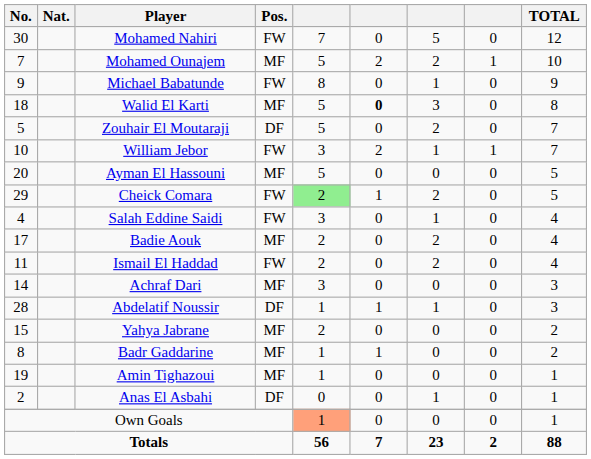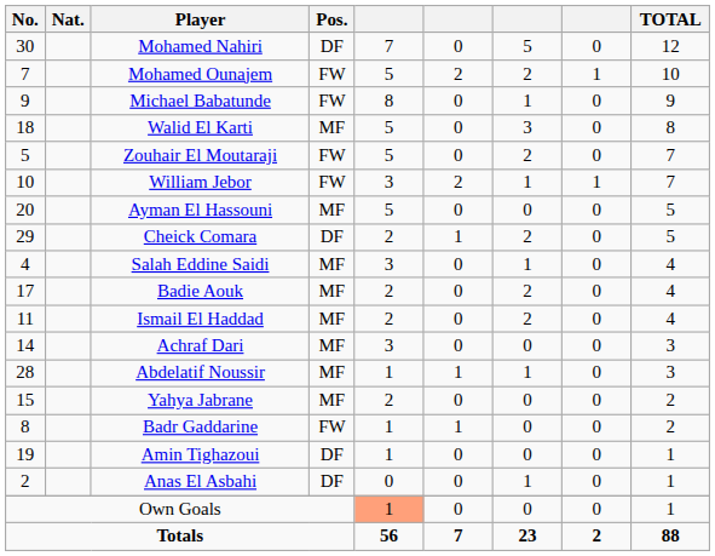Mohamed Nahiri | Pos.: FW -> DF
Mohamed Ounajem | Pos.: MF -> FW
Walid El Karti | column 6: bold -> normal
Zouhair El Moutaraji | Pos.: DF -> FW
Cheick Comara | Pos.: FW -> DF
Cheick Comara | column 5: lightgreen background -> no background
Salah Eddine Saidi | Pos.: FW -> MF
Ismail El Haddad | Pos.: FW -> MF
Abdelatif Noussir | Pos.: DF -> MF
Badr Gaddarine | Pos.: MF -> FW
Amin Tighazoui | Pos.: MF -> DF
